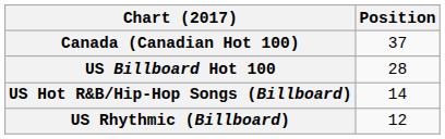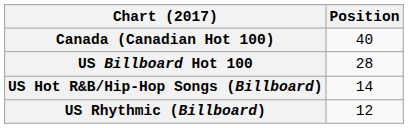Canada (Canadian Hot 100) | Position: 37 -> 40
